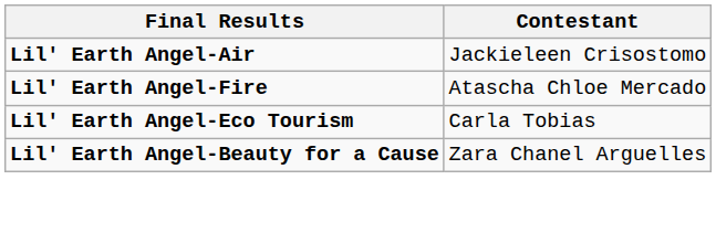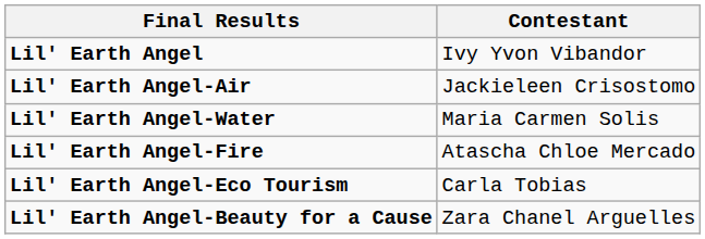+ row: Lil' Earth Angel | Ivy Yvon Vibandor
+ row: Lil' Earth Angel-Water | Maria Carmen Solis
